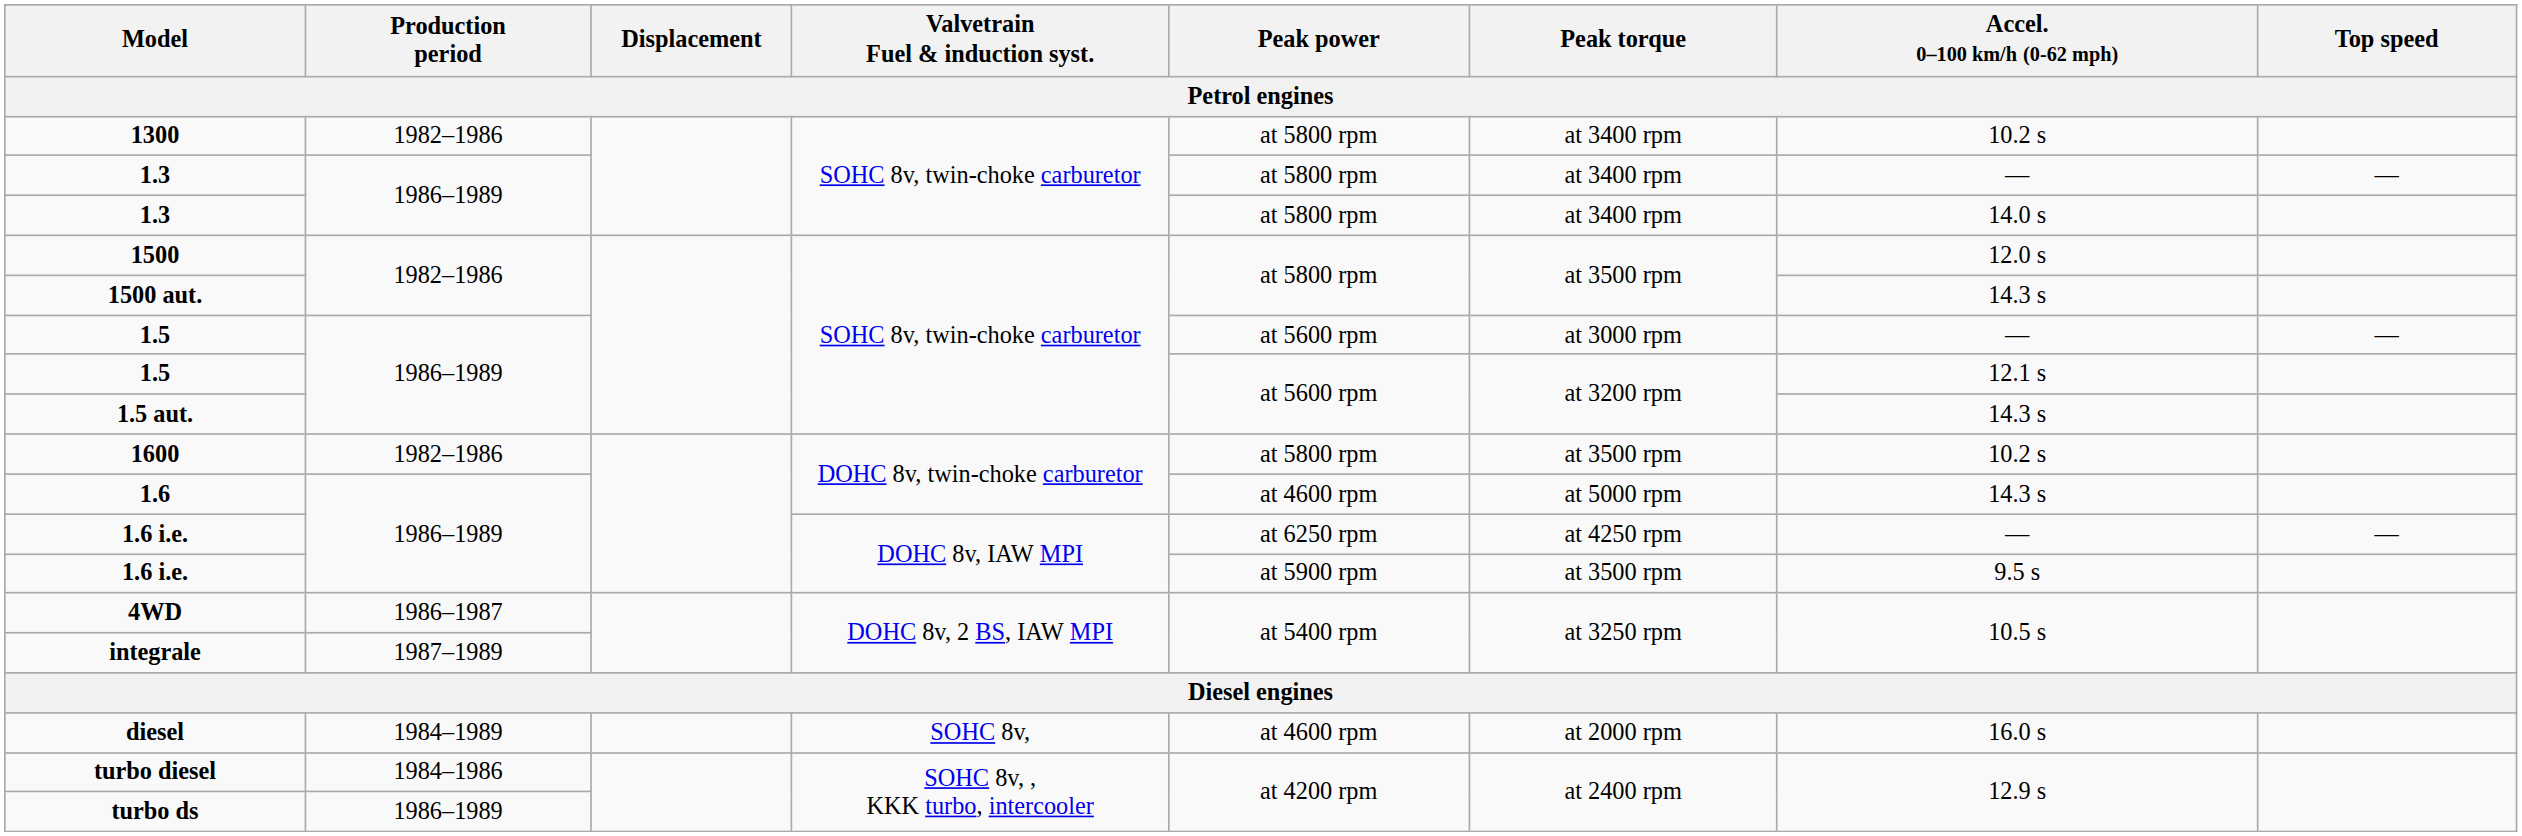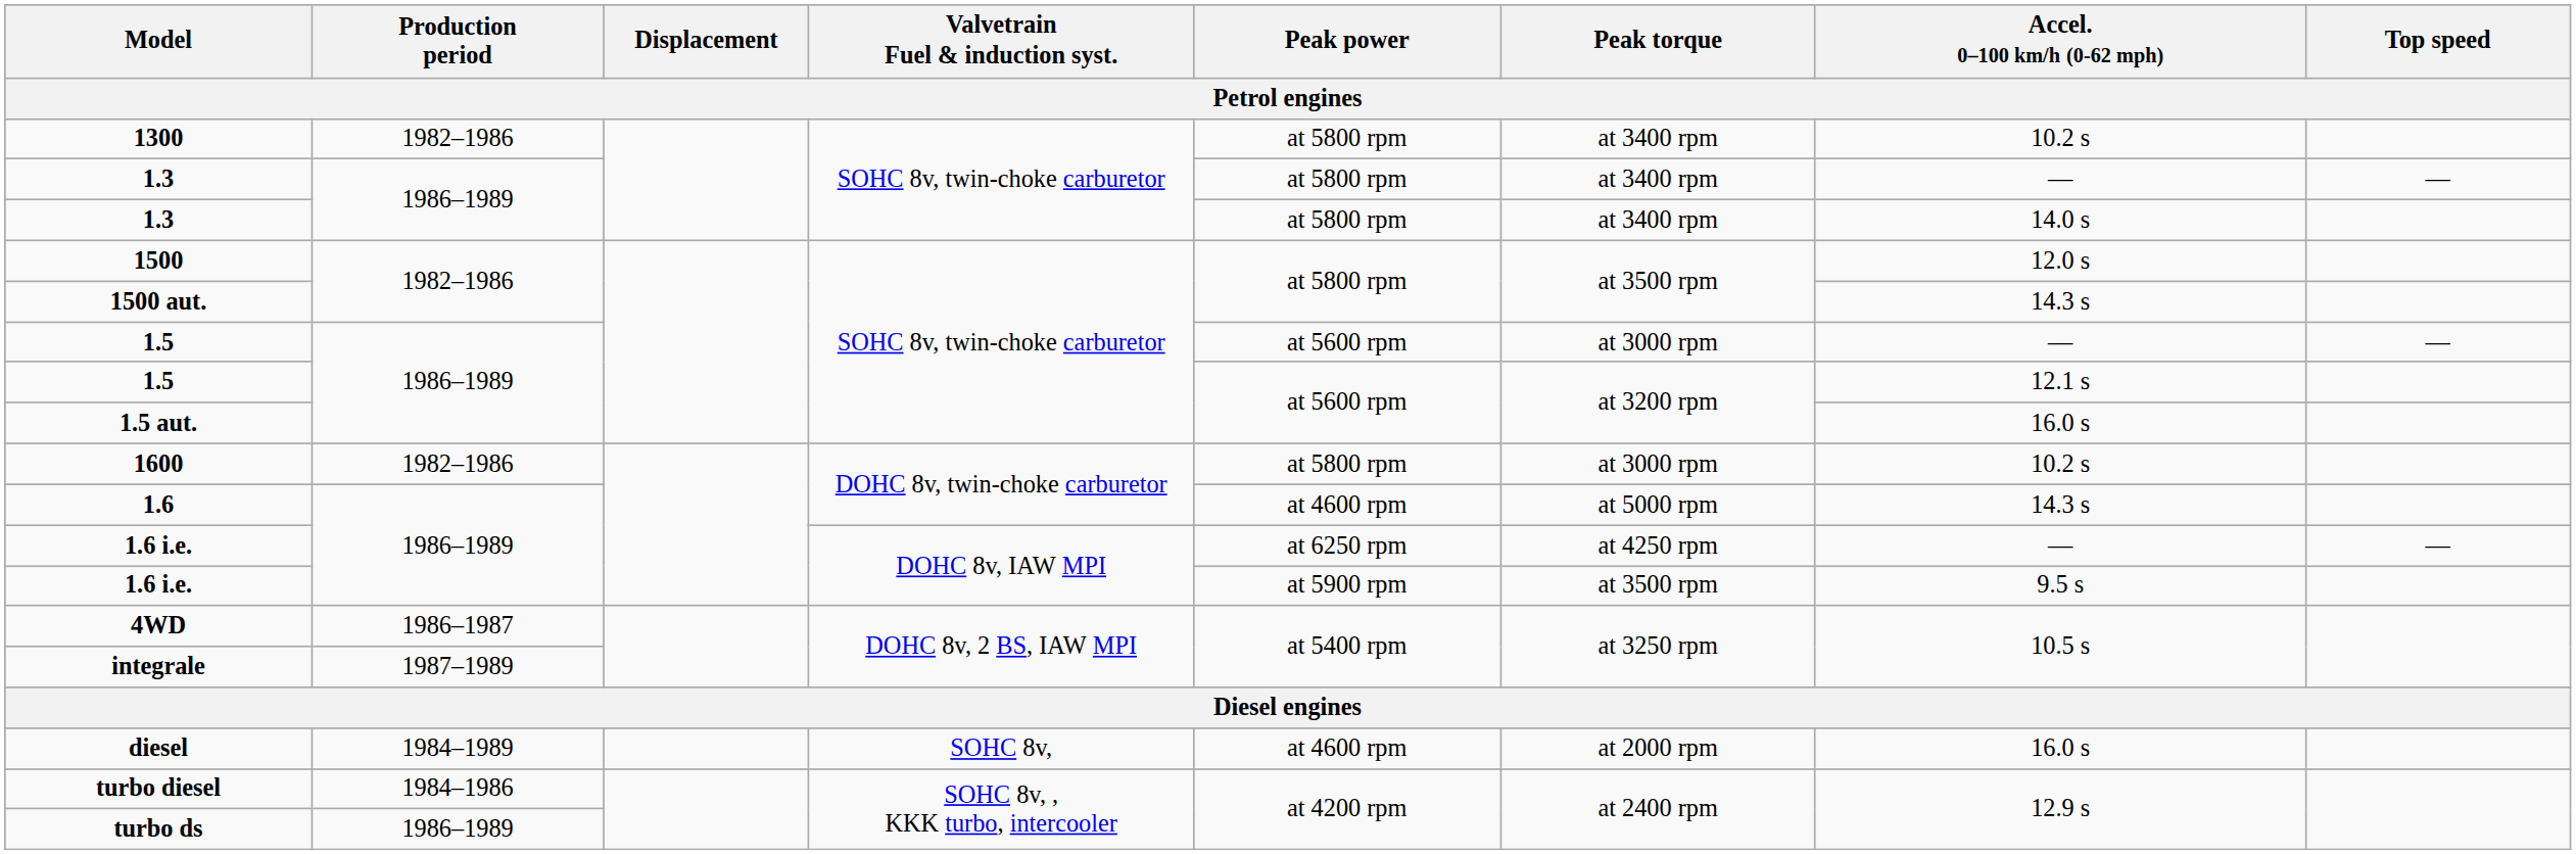1.5 aut. | Accel. 0–100 km/h (0-62 mph): 14.3 s -> 16.0 s
1600 | Peak torque: at 3500 rpm -> at 3000 rpm
